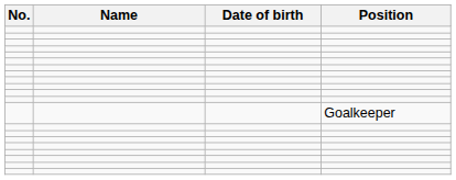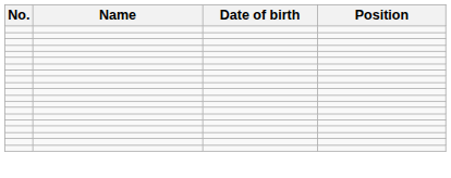- row: Goalkeeper
